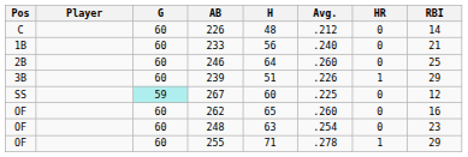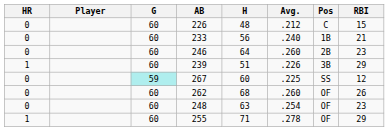columns swapped: Pos <-> HR
226 | RBI: 14 -> 15
246 | RBI: 25 -> 23
262 | H: 65 -> 68
262 | RBI: 16 -> 26
